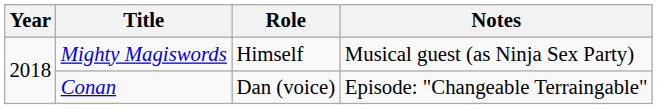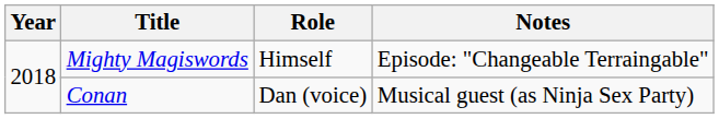Mighty Magiswords | Notes: Musical guest (as Ninja Sex Party) -> Episode: "Changeable Terraingable"
Conan | Notes: Episode: "Changeable Terraingable" -> Musical guest (as Ninja Sex Party)
